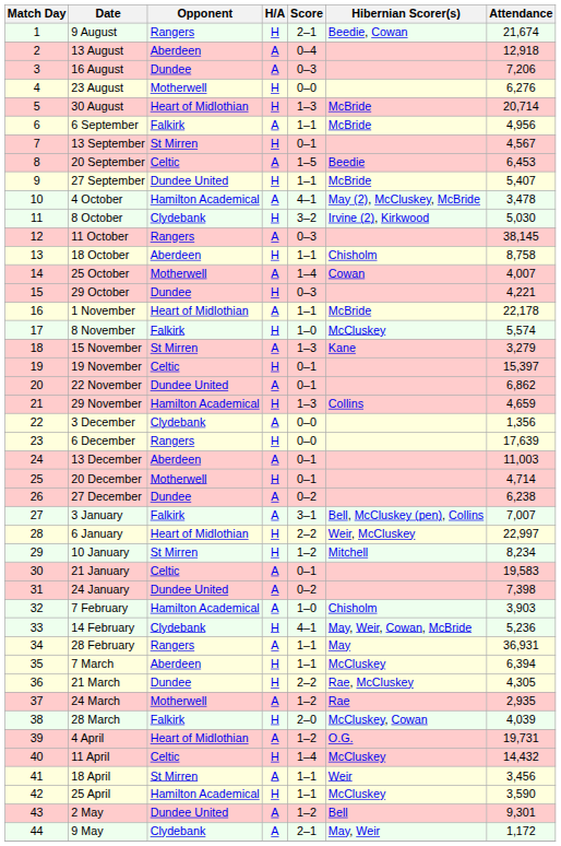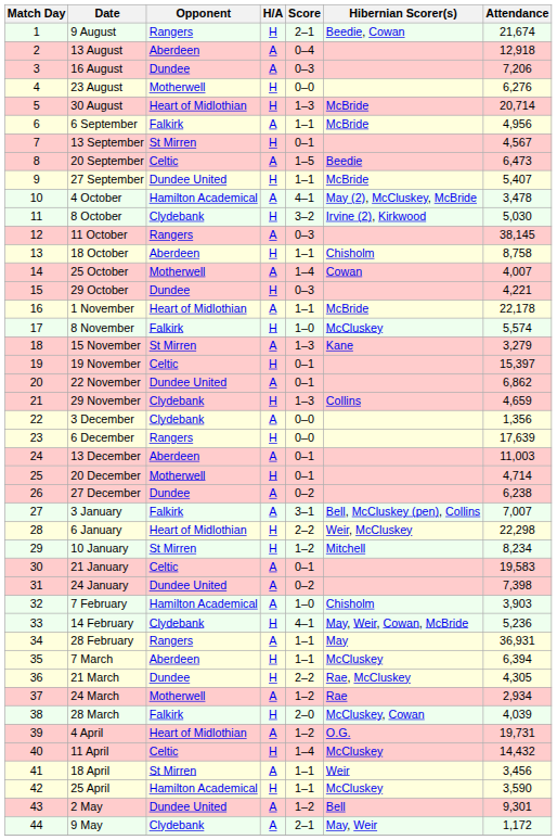20 September | Attendance: 6,453 -> 6,473
29 November | Opponent: Hamilton Academical -> Clydebank
6 January | Attendance: 22,997 -> 22,298
24 March | Attendance: 2,935 -> 2,934
